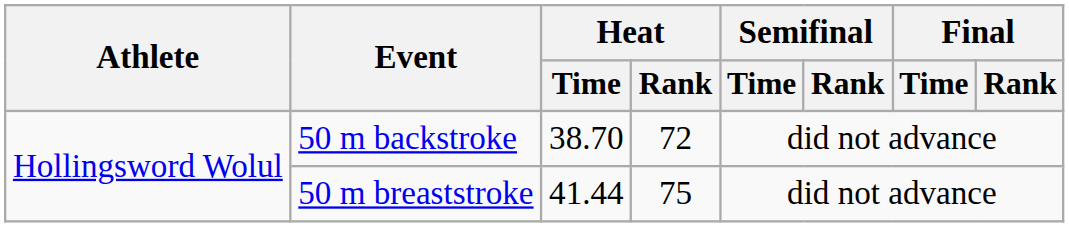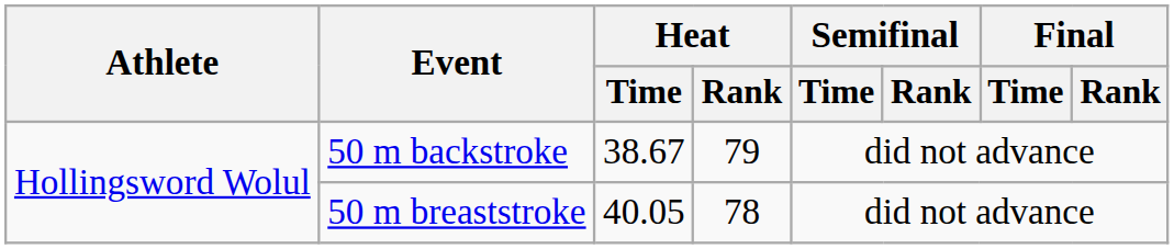50 m backstroke | Heat / Time: 38.70 -> 38.67
50 m backstroke | Heat / Rank: 72 -> 79
50 m breaststroke | Heat / Time: 41.44 -> 40.05
50 m breaststroke | Heat / Rank: 75 -> 78
